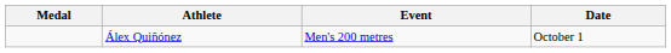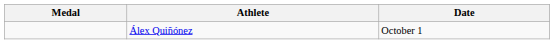- column: Event | Men's 200 metres
